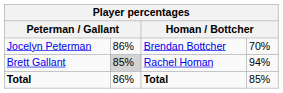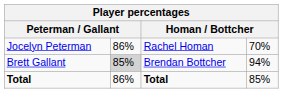Jocelyn Peterman | column 3: Brendan Bottcher -> Rachel Homan
Brett Gallant | column 3: Rachel Homan -> Brendan Bottcher
